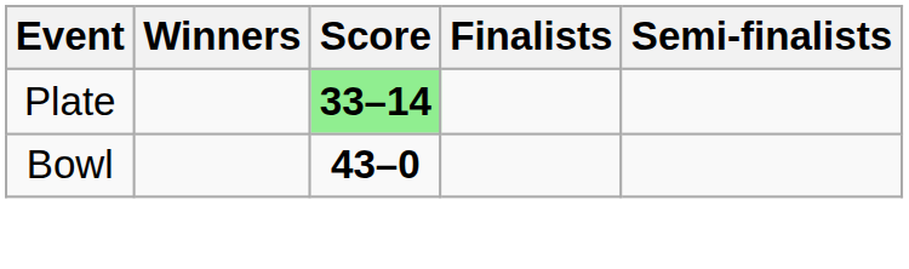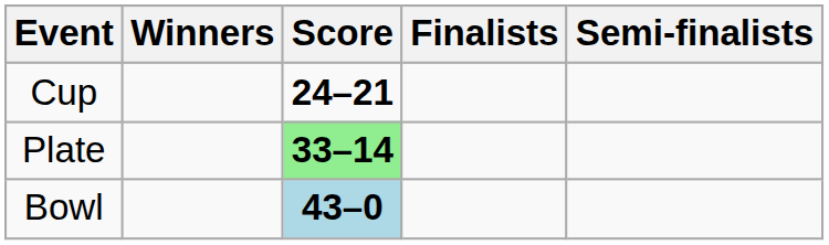+ row: Cup | 24–21
Bowl | Score: no background -> lightblue background
